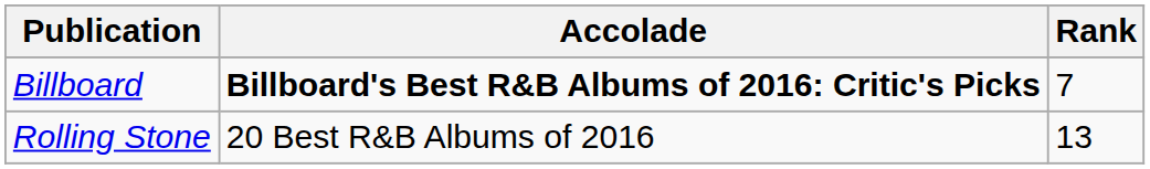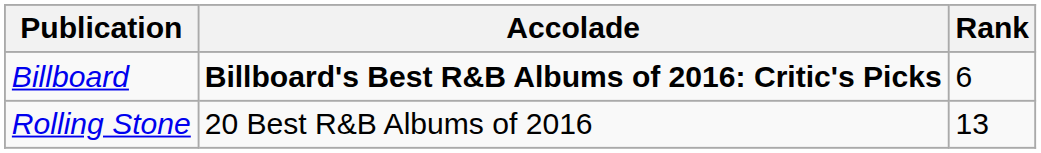Billboard | Rank: 7 -> 6
